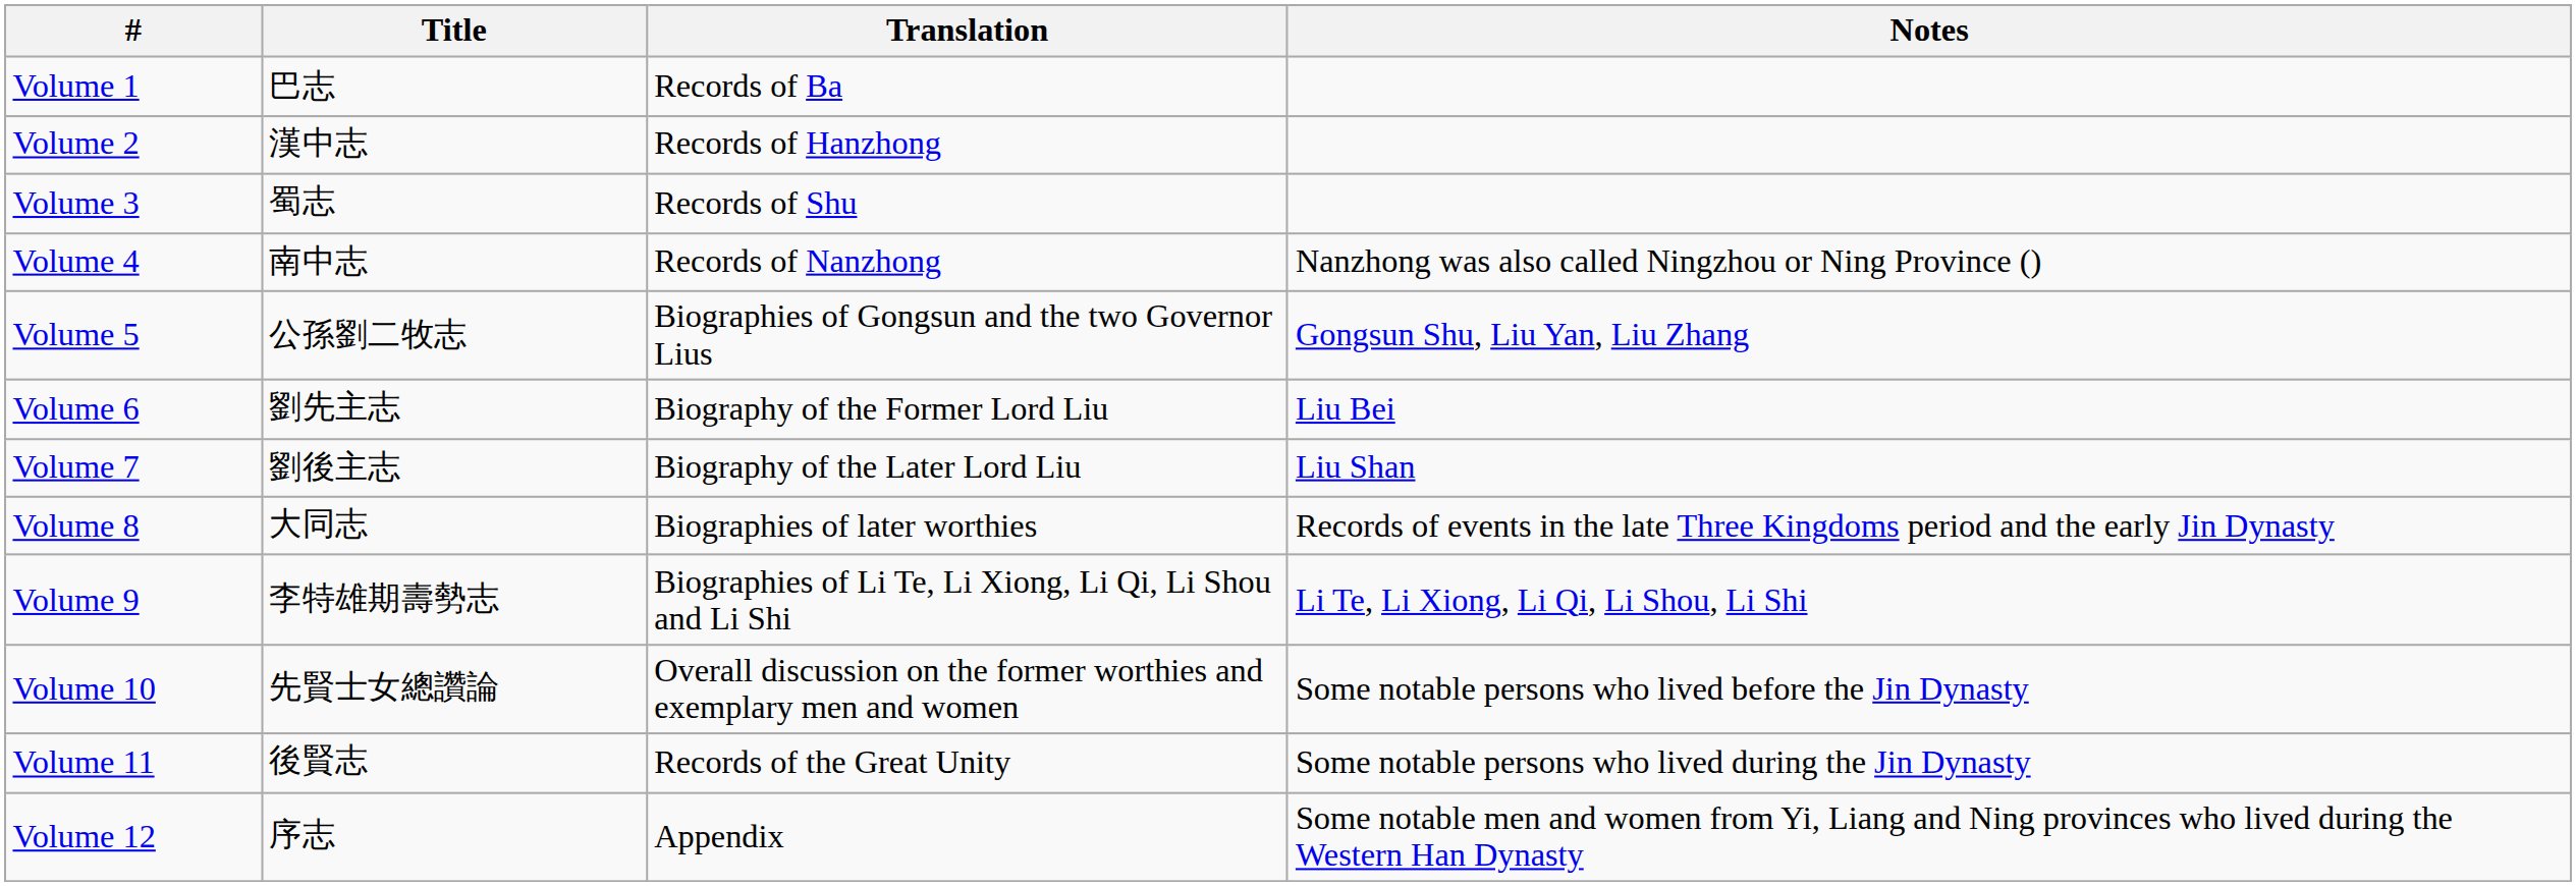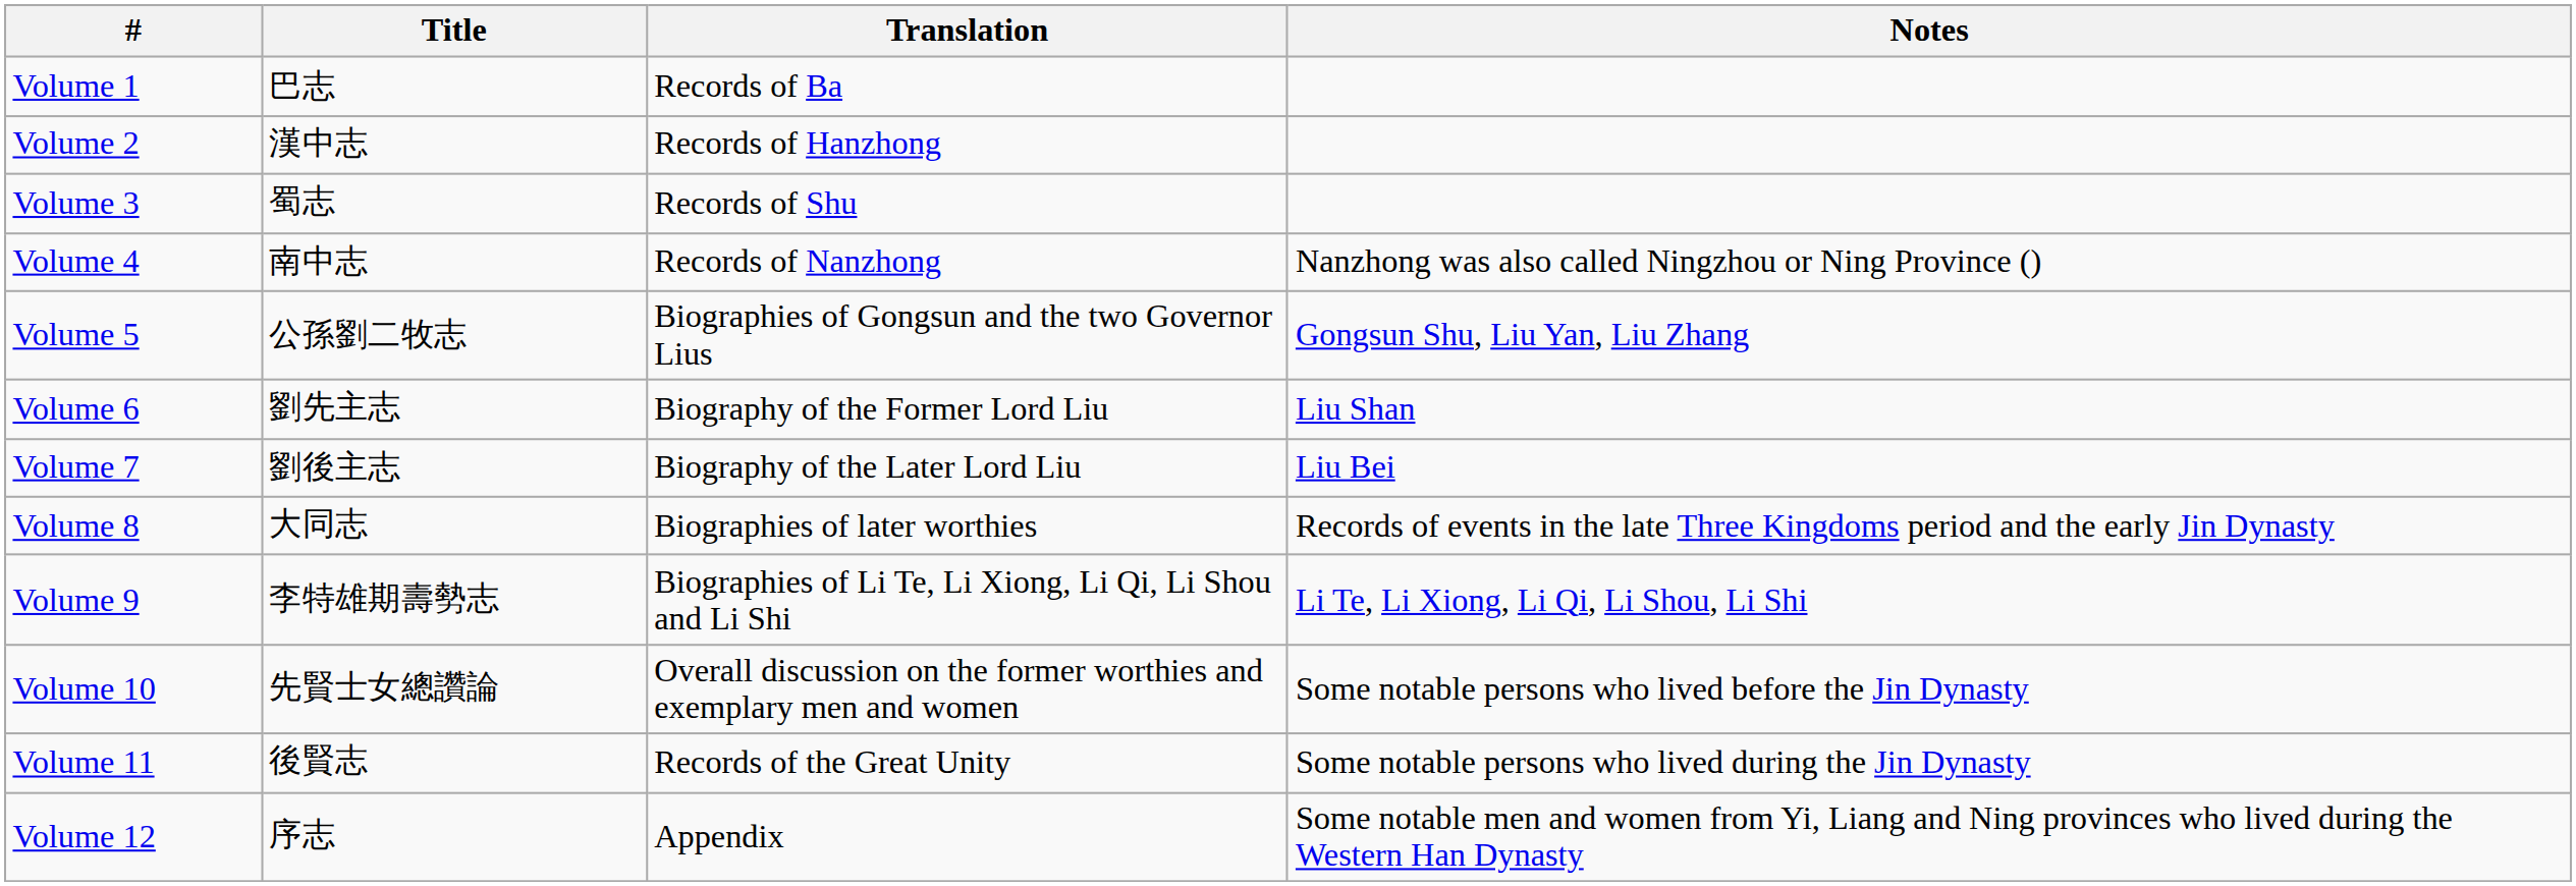Volume 6 | Notes: Liu Bei -> Liu Shan
Volume 7 | Notes: Liu Shan -> Liu Bei
